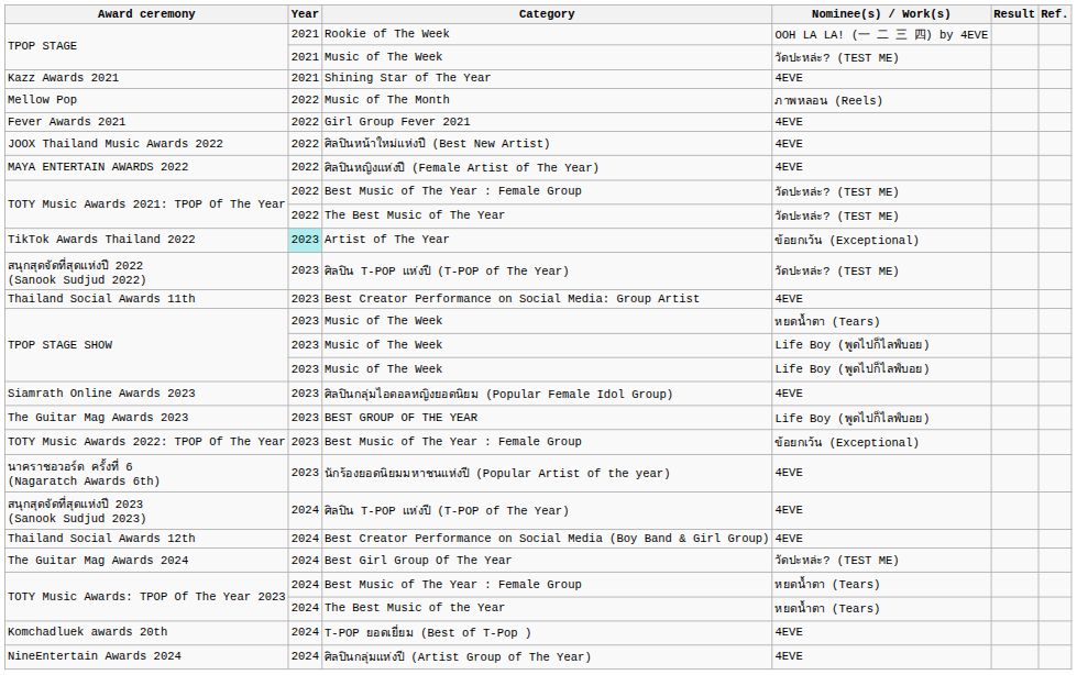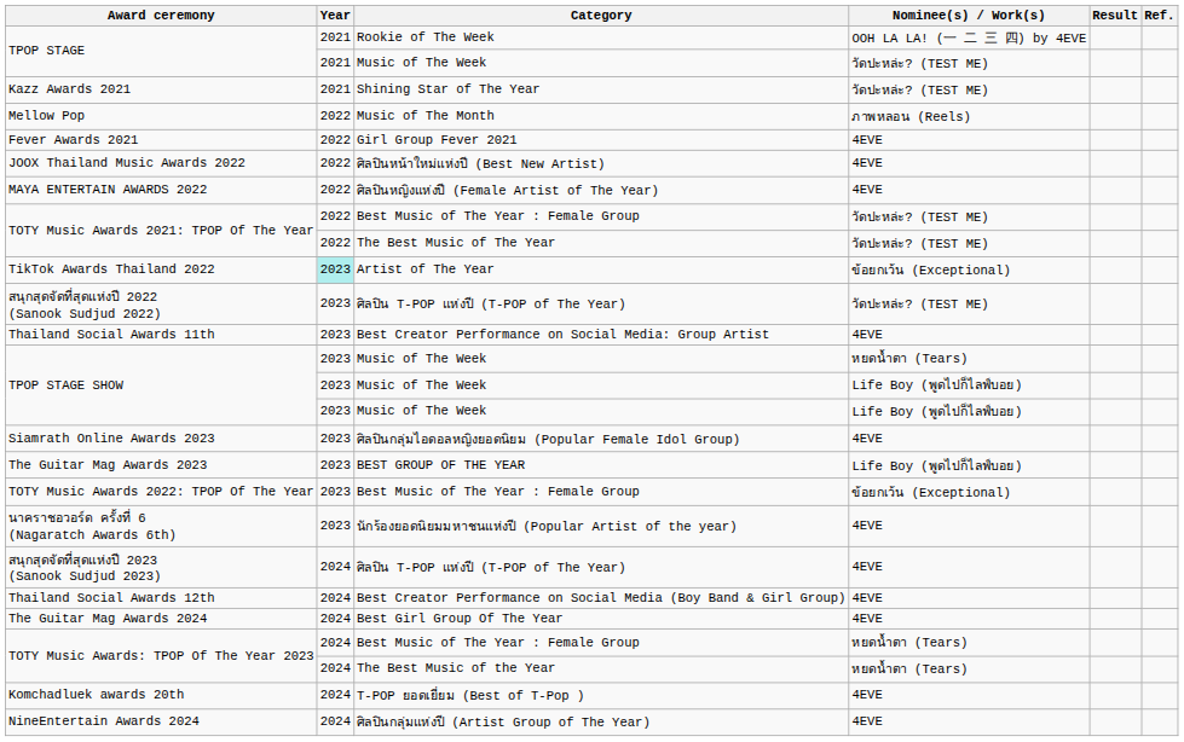Kazz Awards 2021 | Nominee(s) / Work(s): 4EVE -> วัดปะหล่ะ? (TEST ME)
The Guitar Mag Awards 2024 | Nominee(s) / Work(s): วัดปะหล่ะ? (TEST ME) -> 4EVE
